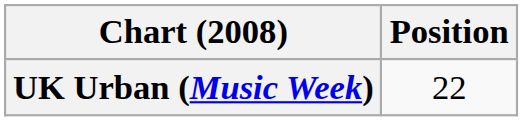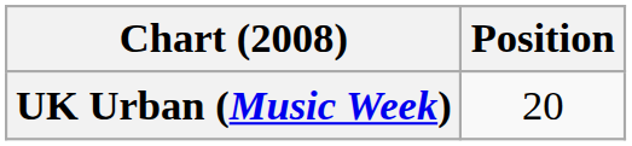UK Urban (Music Week) | Position: 22 -> 20
